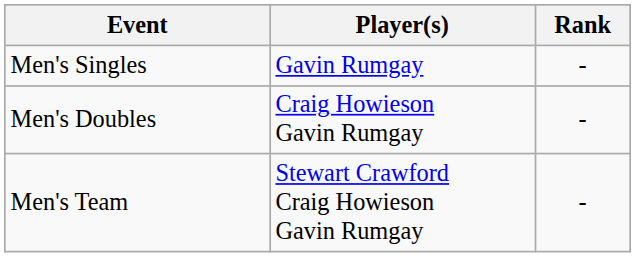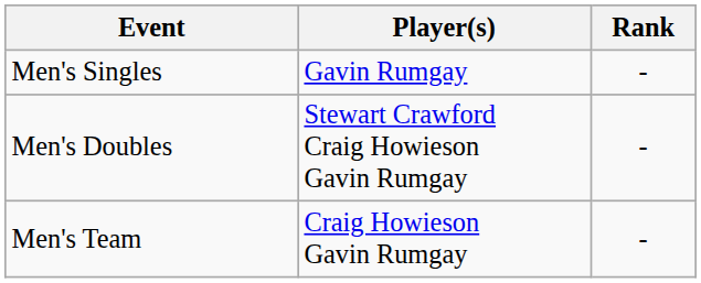Men's Doubles | Player(s): Craig Howieson Gavin Rumgay -> Stewart Crawford Craig Howieson Gavin Rumgay
Men's Team | Player(s): Stewart Crawford Craig Howieson Gavin Rumgay -> Craig Howieson Gavin Rumgay
